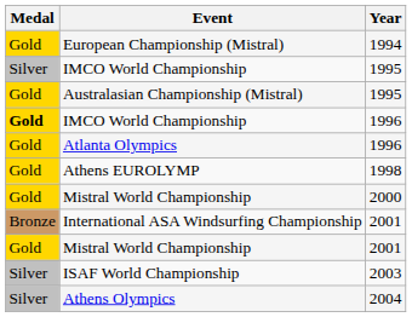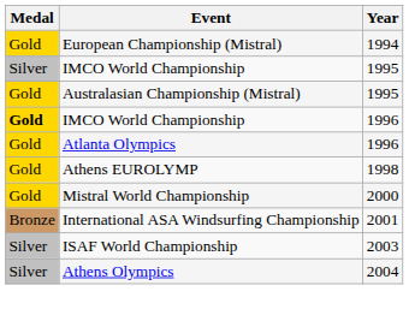- row: Gold | Mistral World Championship | 2001
